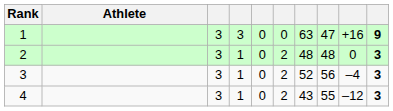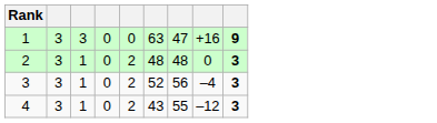- column: Athlete
